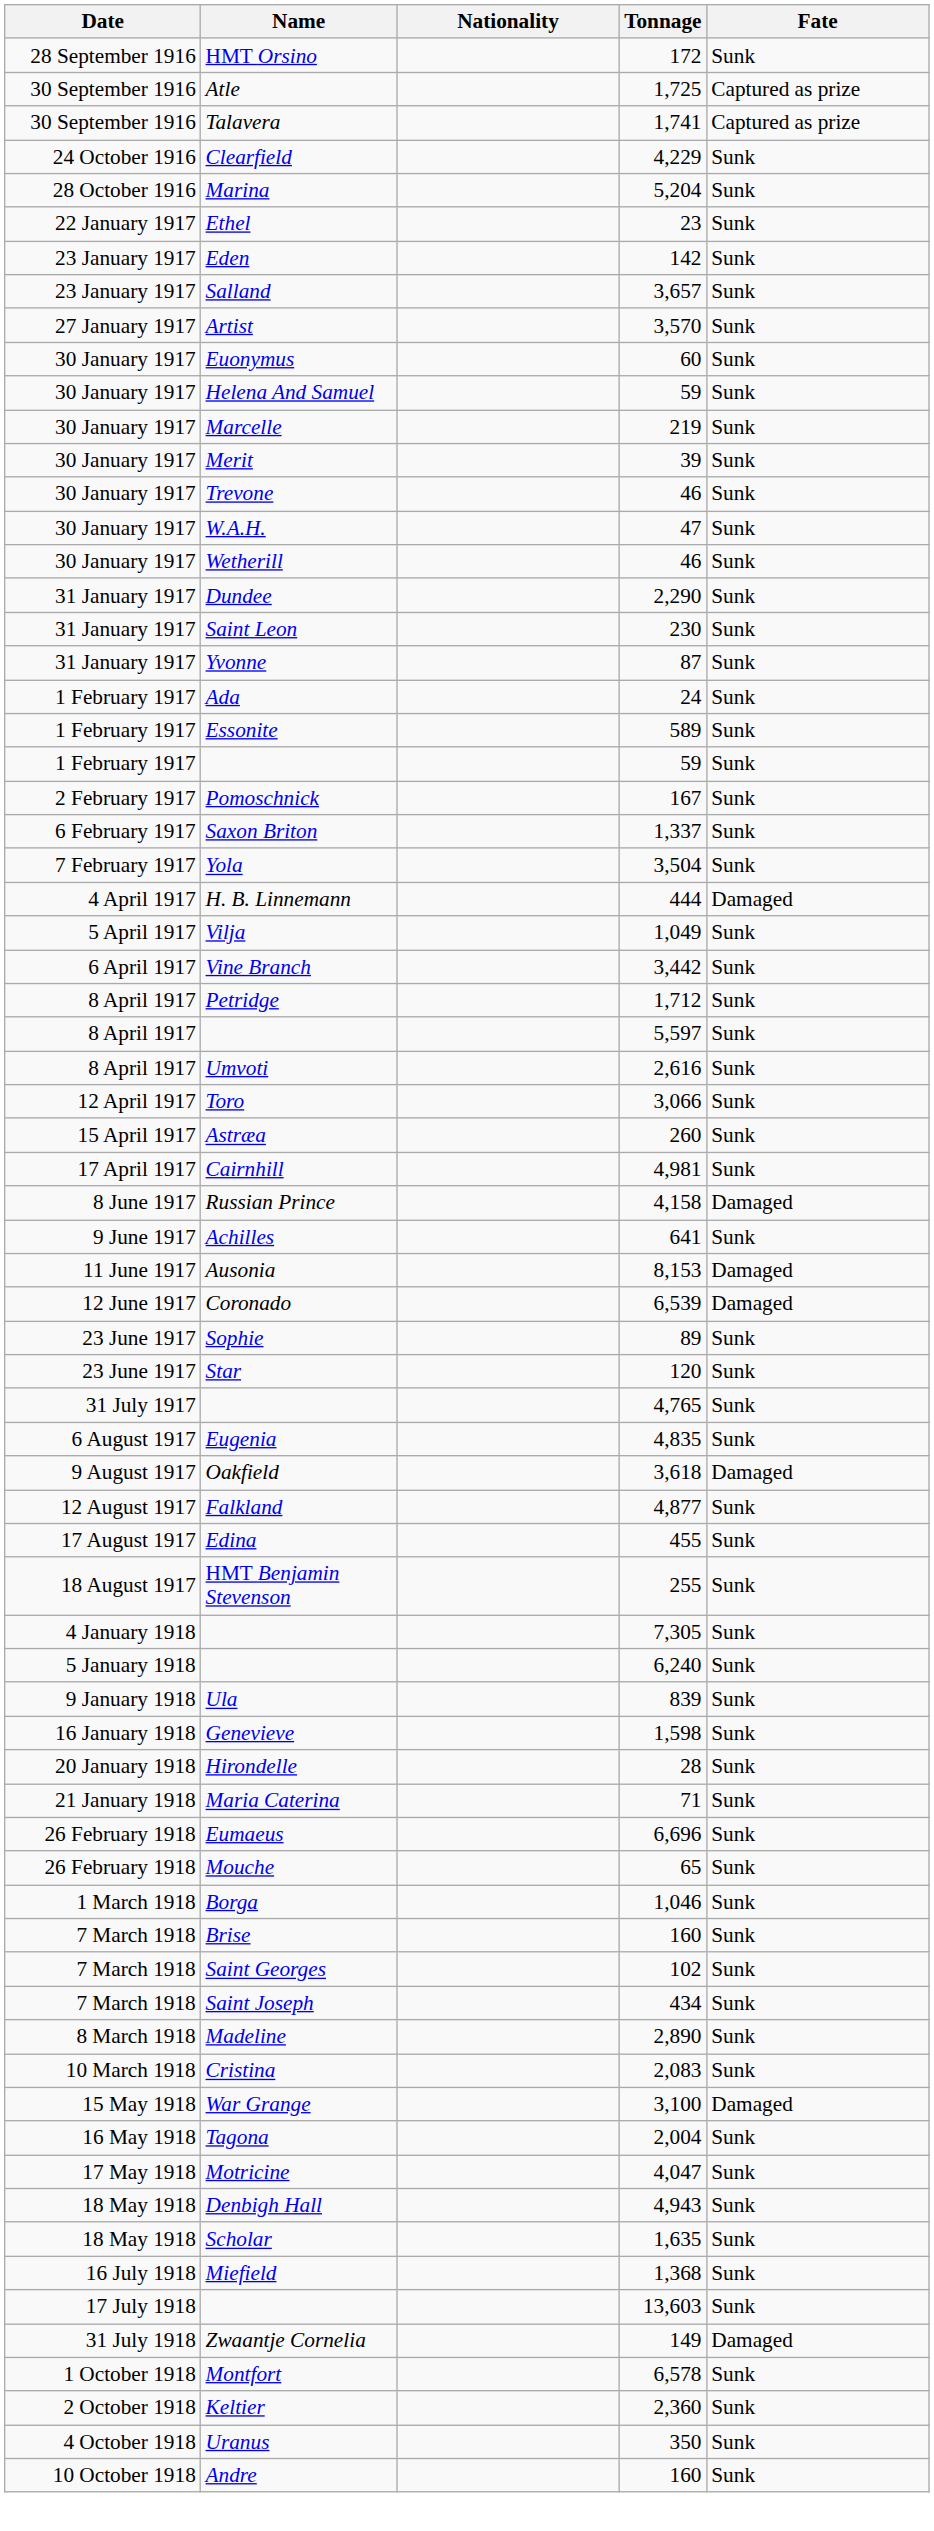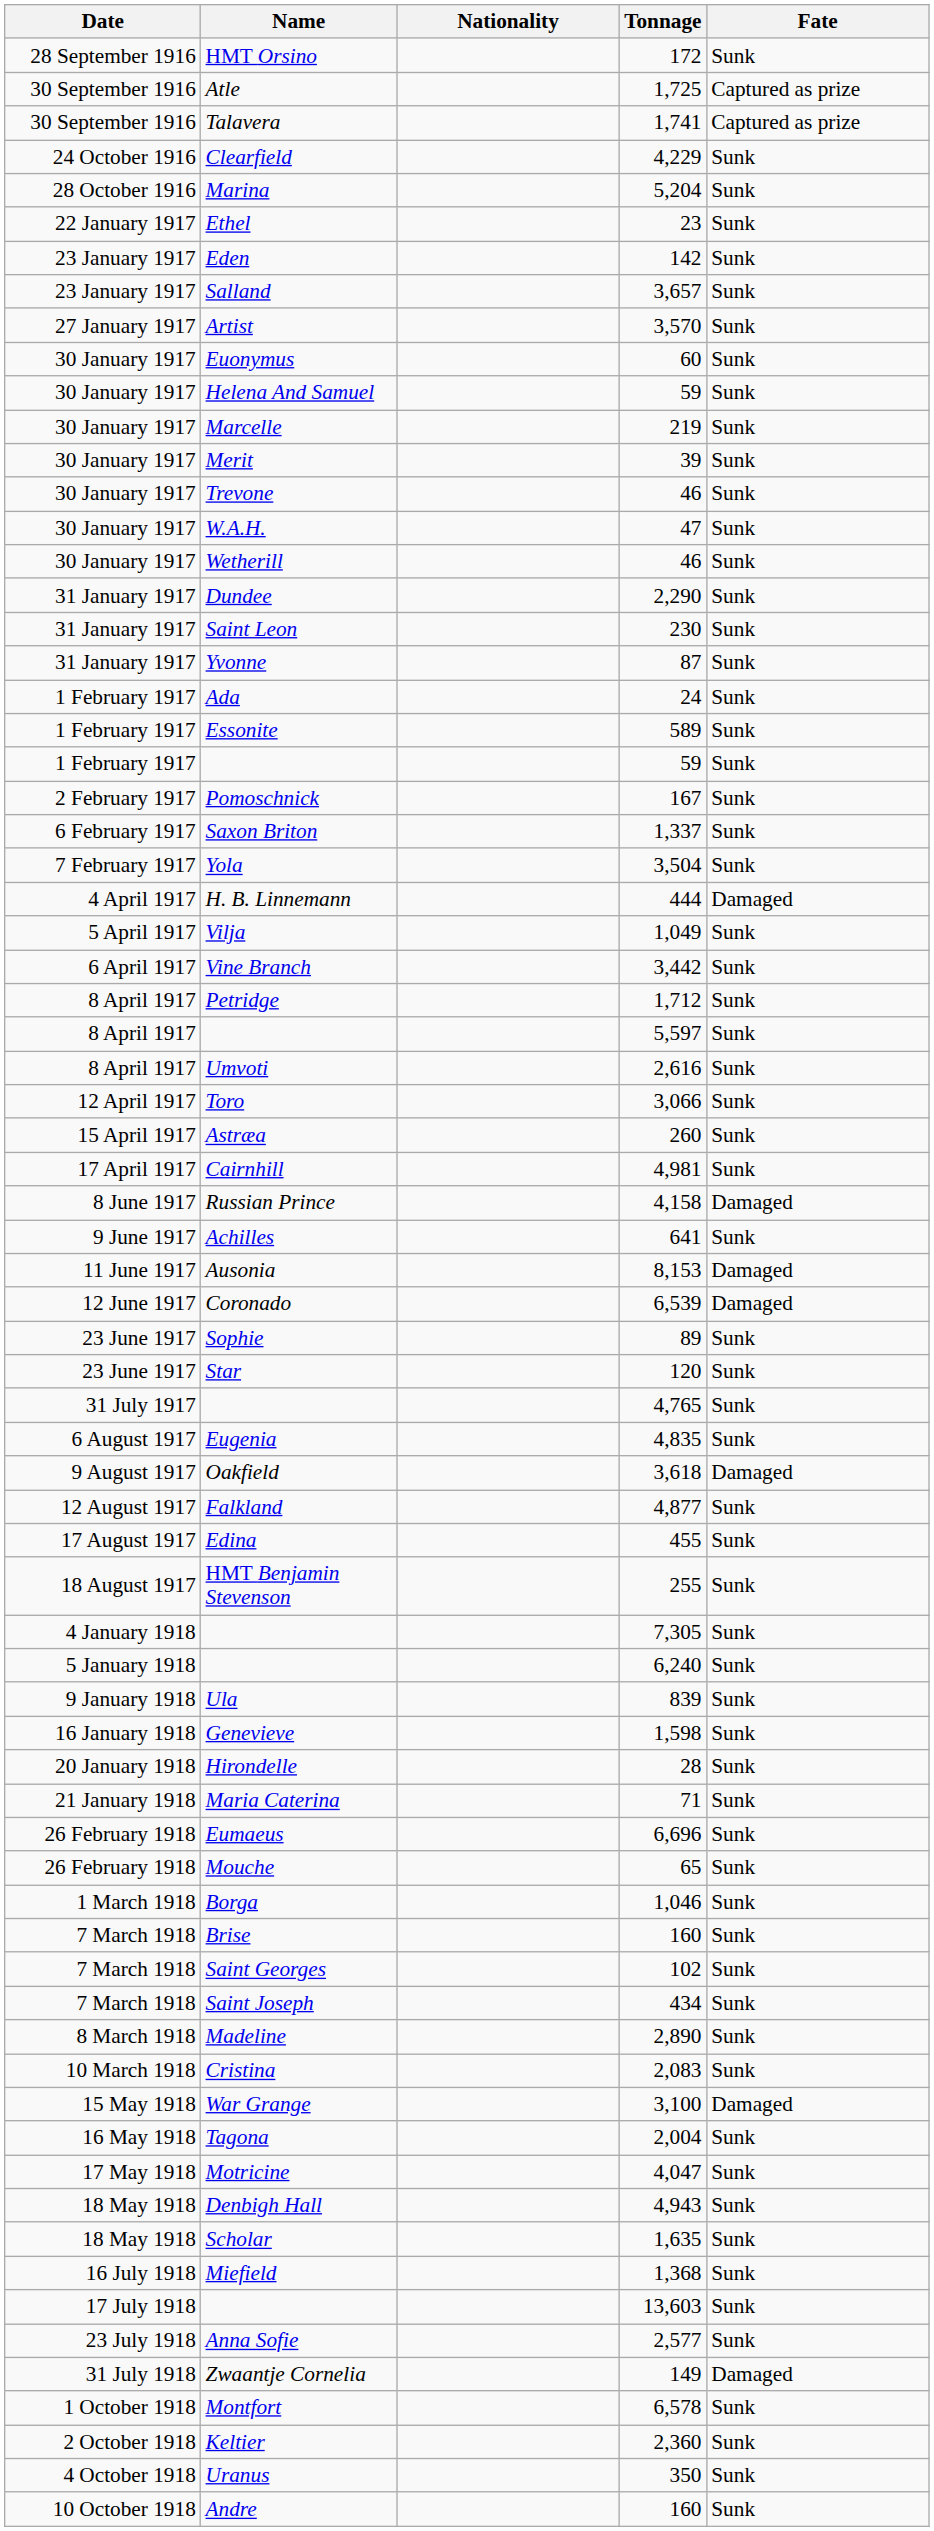+ row: 23 July 1918 | Anna Sofie | 2,577 | Sunk
